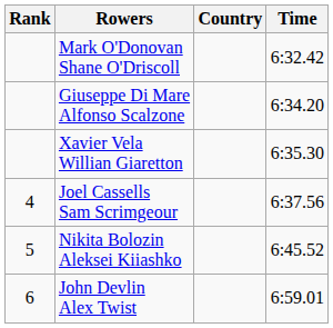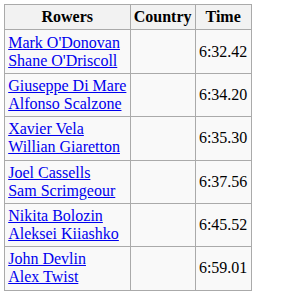- column: Rank | 4 | 5 | 6
